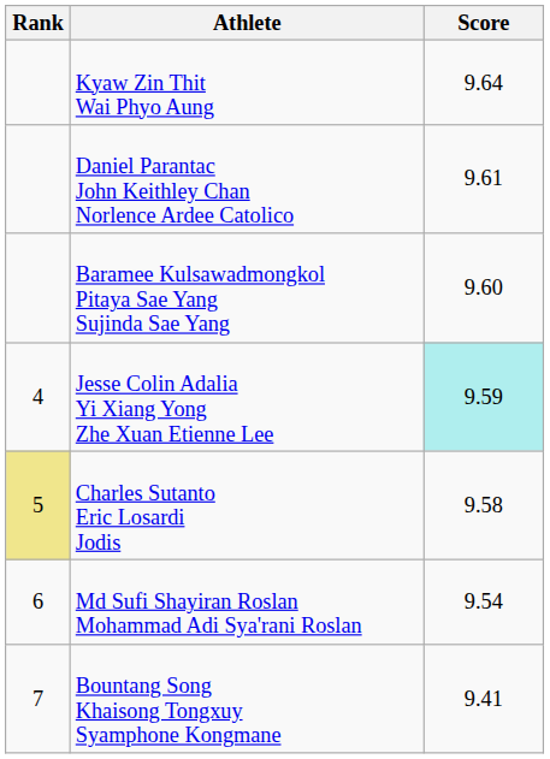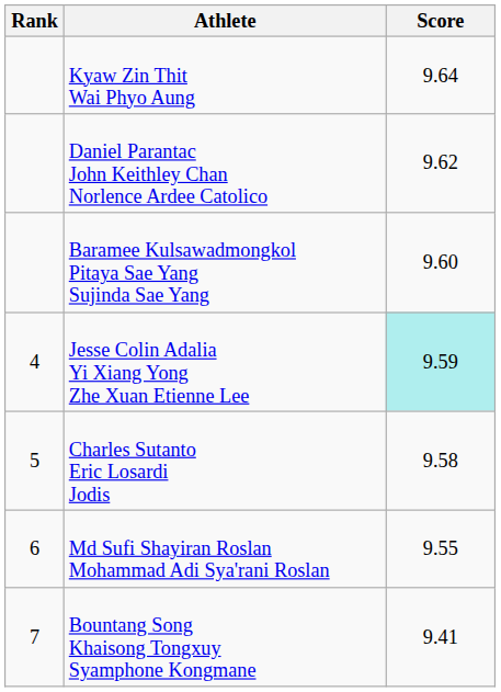Daniel Parantac John Keithley Chan Norlence Ardee Catolico | Score: 9.61 -> 9.62
Charles Sutanto Eric Losardi Jodis | Rank: khaki background -> no background
Md Sufi Shayiran Roslan Mohammad Adi Sya'rani Roslan | Score: 9.54 -> 9.55
